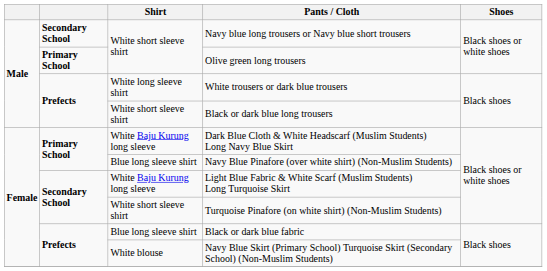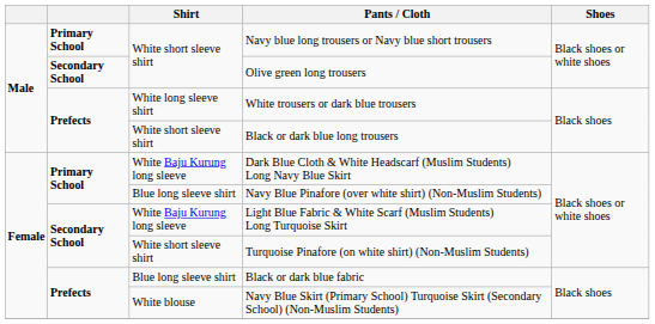Navy blue long trousers or Navy blue short trousers | column 2: Secondary School -> Primary School
Olive green long trousers | column 2: Primary School -> Secondary School
